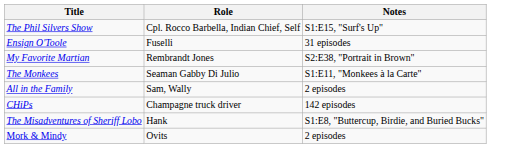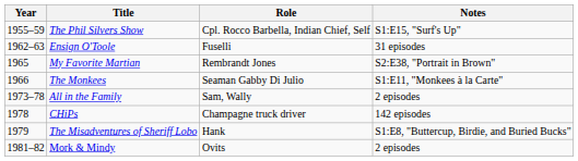+ column: Year | 1955–59 | 1962–63 | 1965 | 1966 | 1973–78 | 1978 | 1979 | 1981–82
